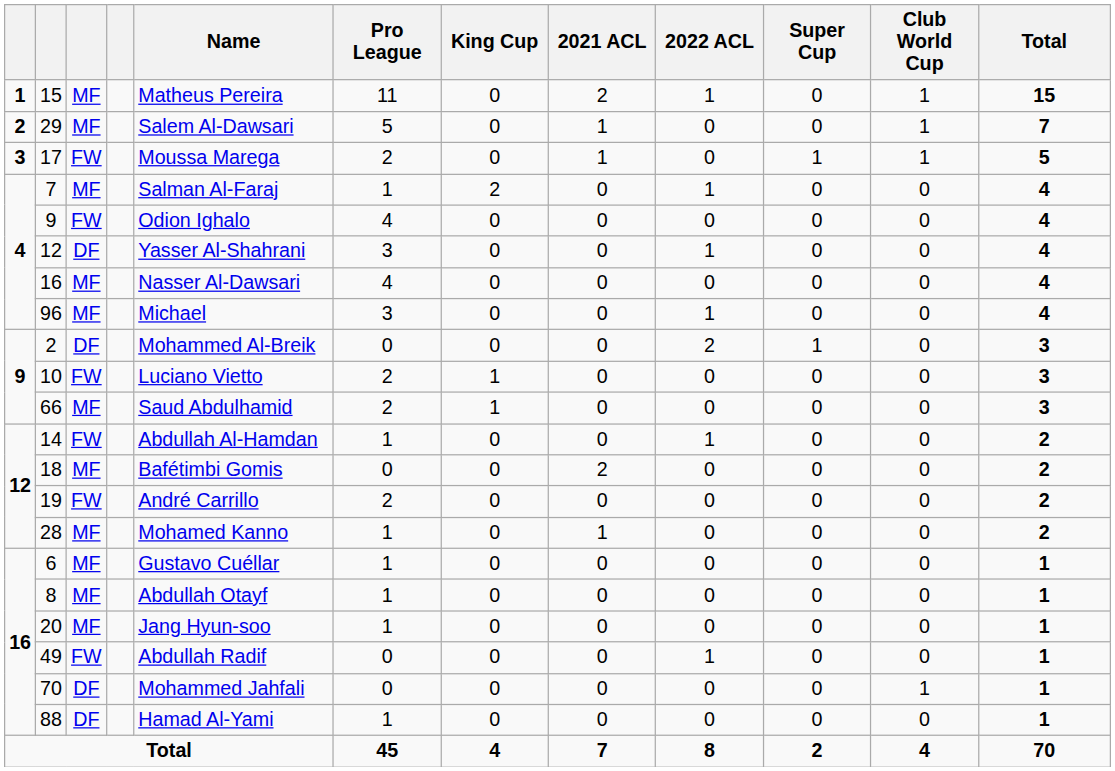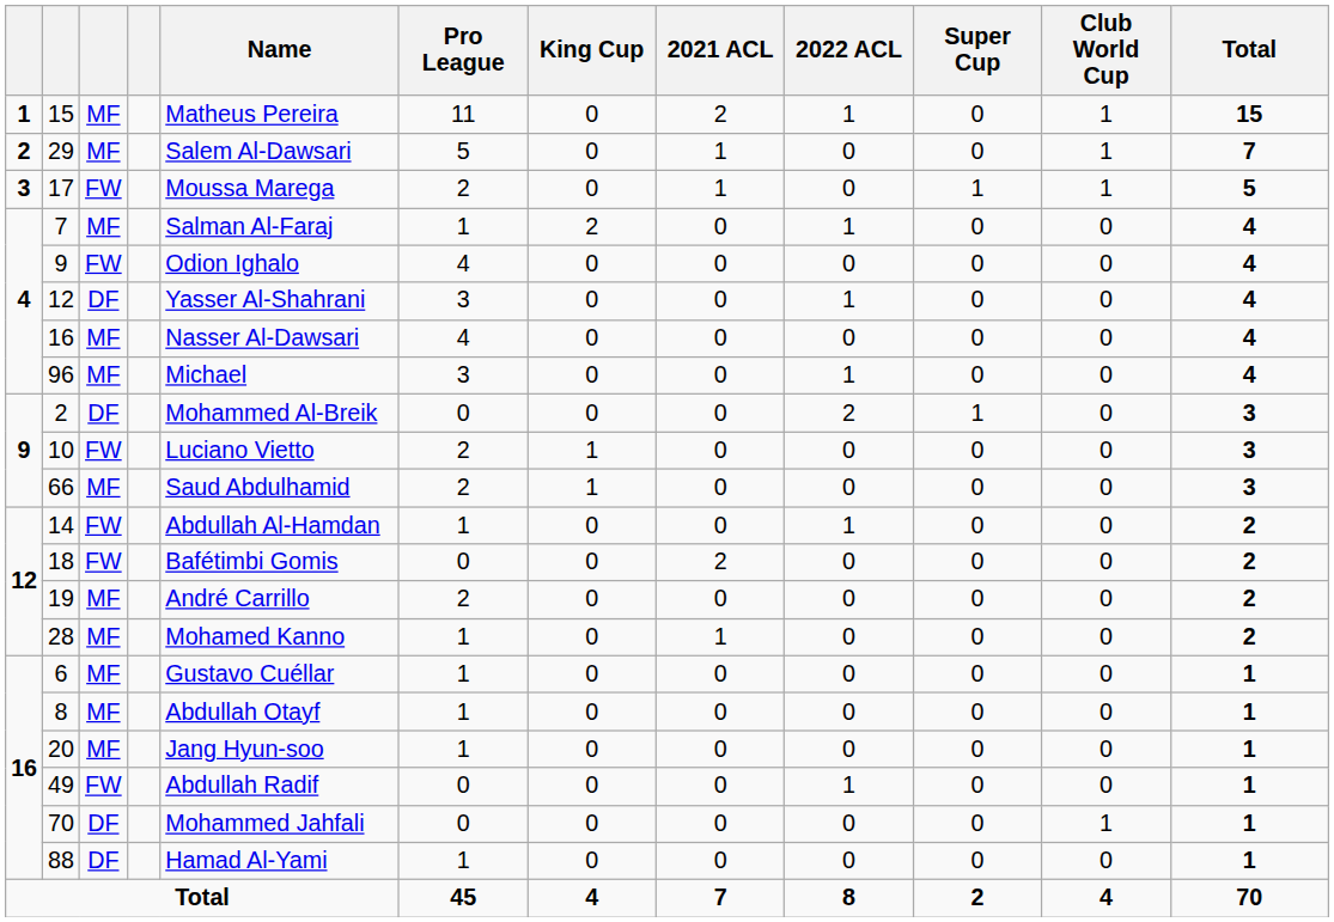18 | column 3: MF -> FW
19 | column 3: FW -> MF
